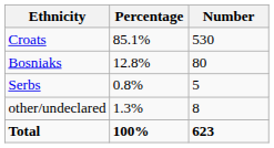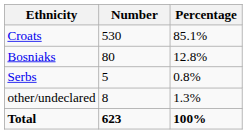columns swapped: Number <-> Percentage
